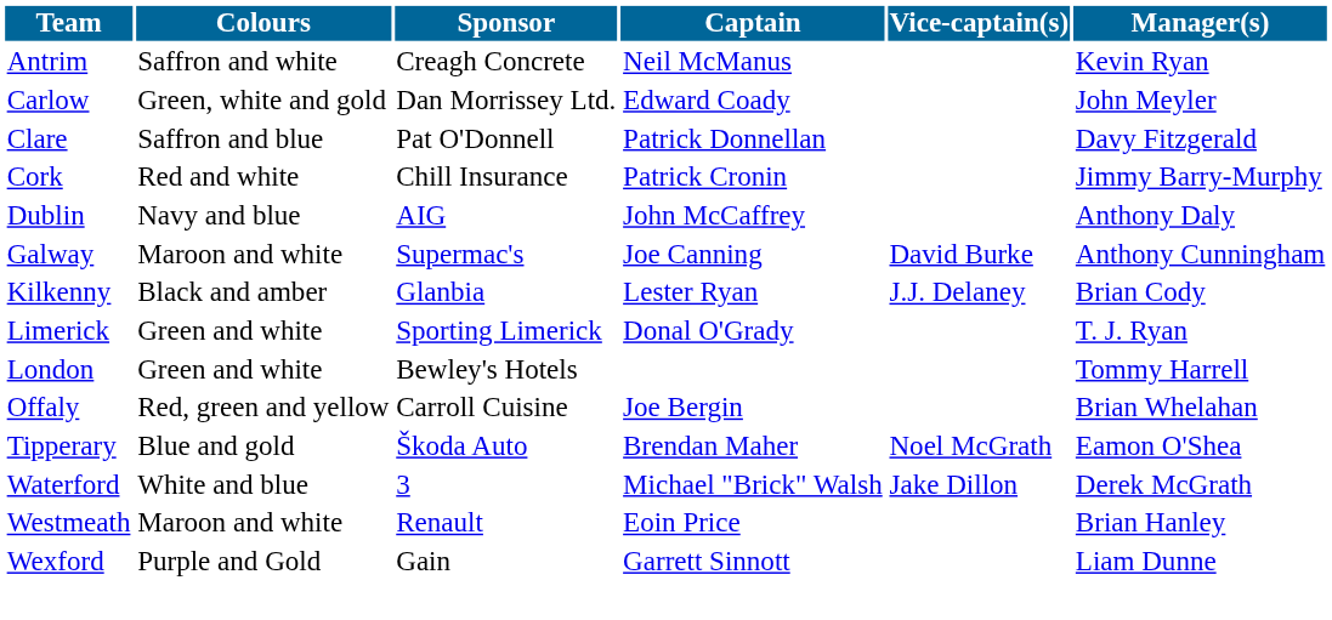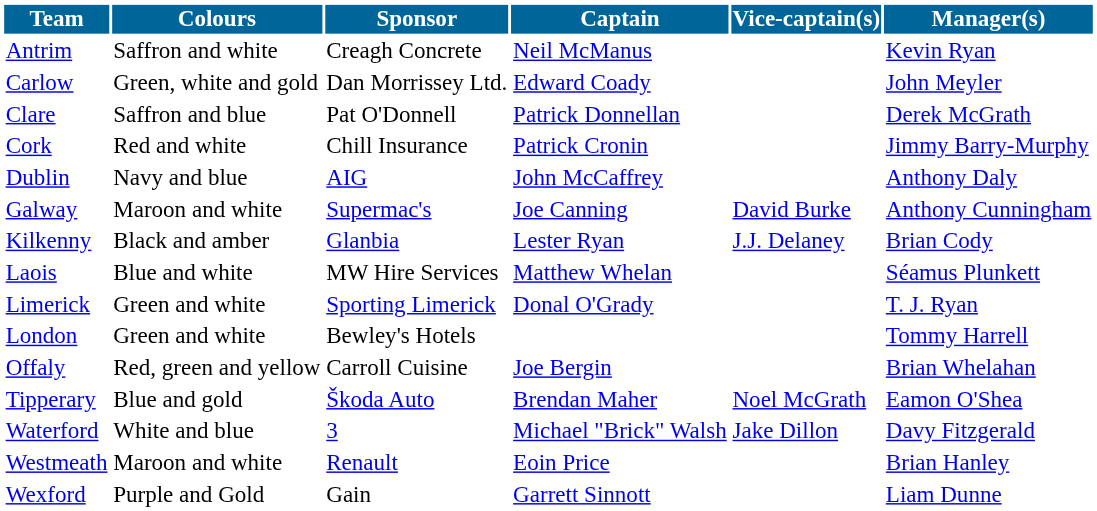Clare | Manager(s): Davy Fitzgerald -> Derek McGrath
+ row: Laois | Blue and white | MW Hire Services | Matthew Whelan | Séamus Plunkett
Waterford | Manager(s): Derek McGrath -> Davy Fitzgerald
